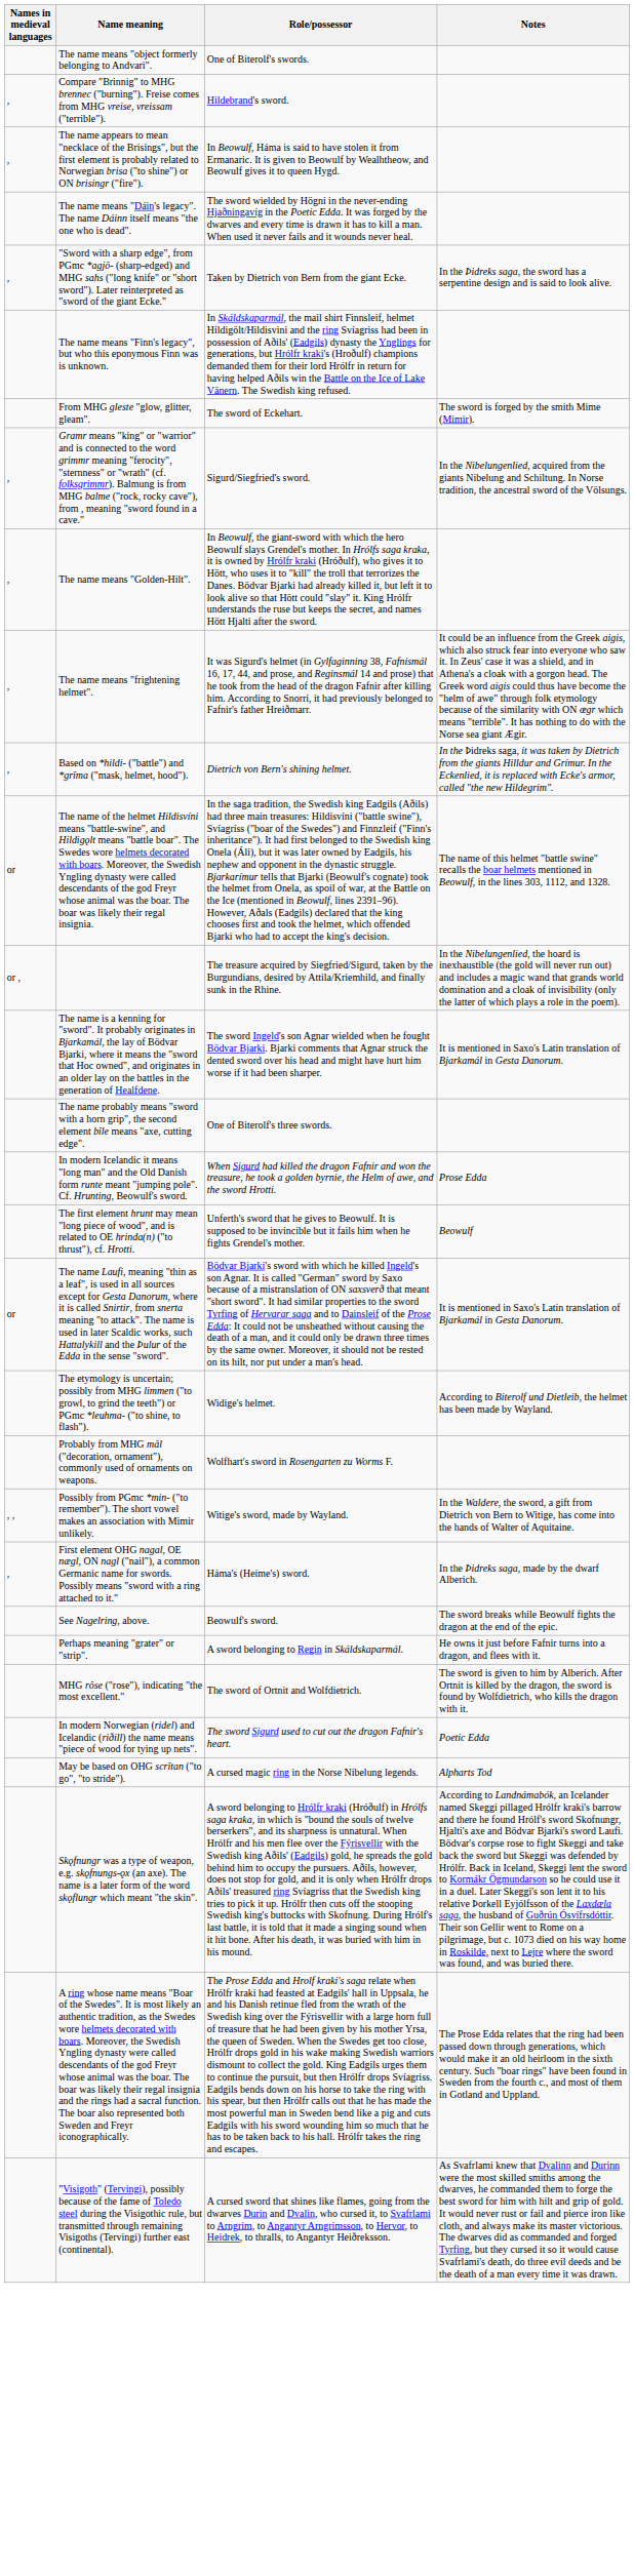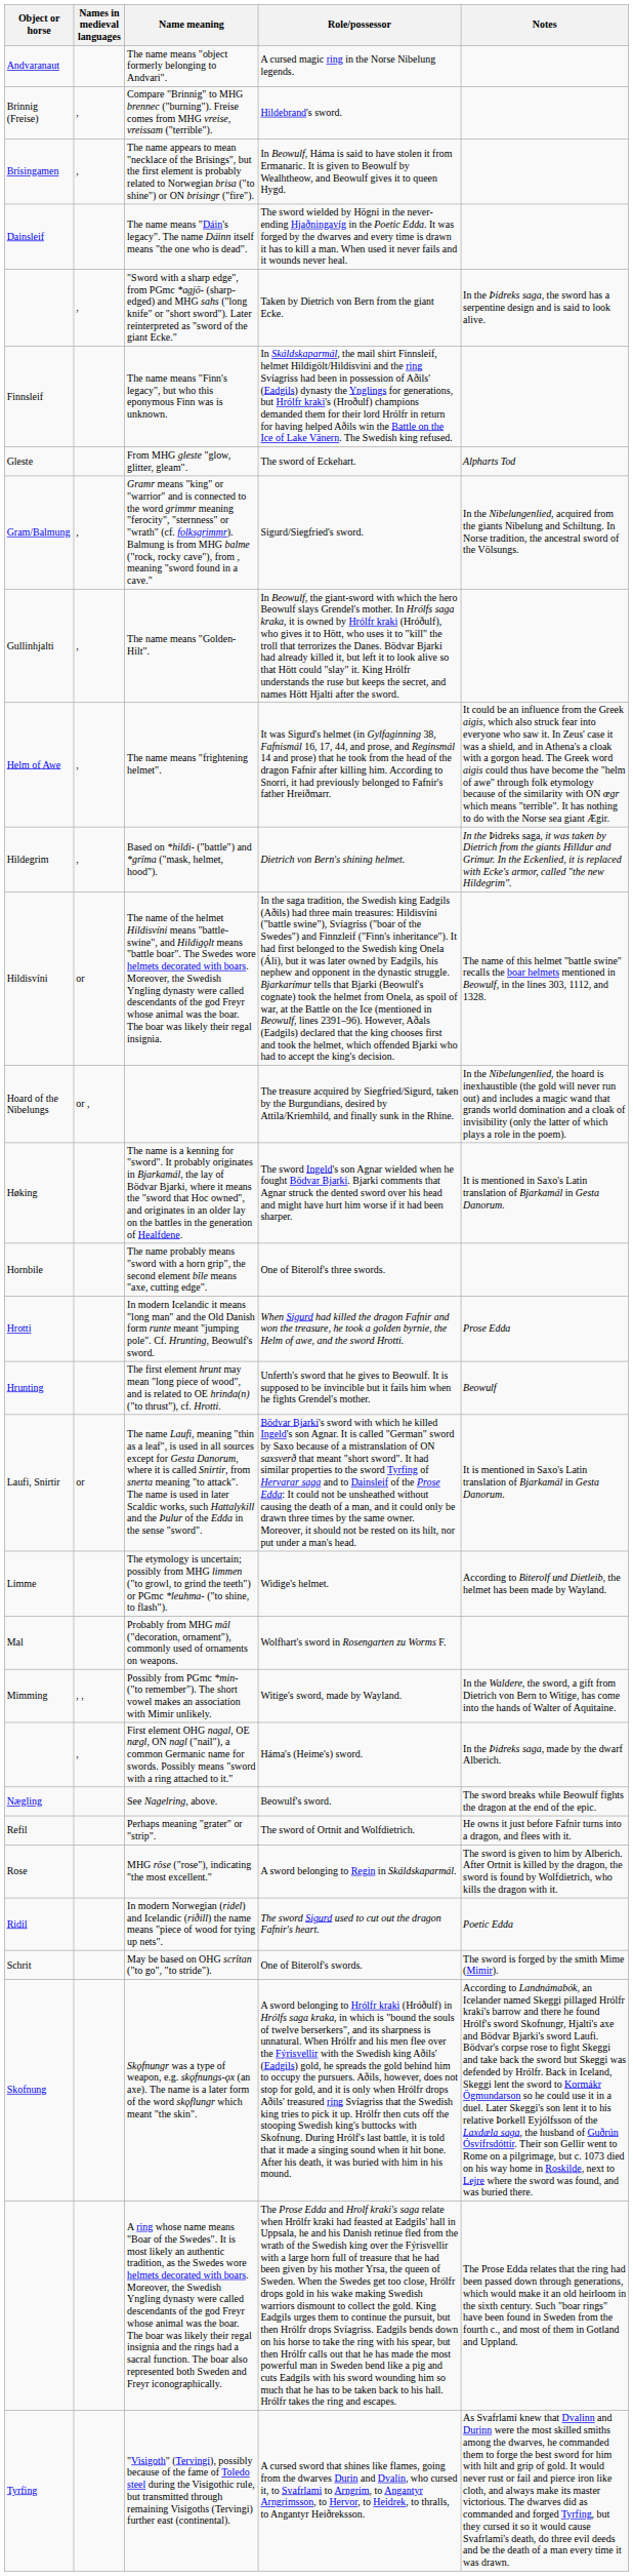+ column: Object or horse | Andvaranaut | Brinnig (Freise) | Brísingamen | Dainsleif | Finnsleif | Gleste | Gram/Balmung | Gullinhjalti | Helm of Awe | Hildegrim | Hildisvíni | Hoard of the Nibelungs | Høking | Hornbile | Hrotti | Hrunting | Laufi, Snirtir | Limme | Mal | Mimming | Nægling | Refil | Rose | Ridil | Schrit | Skofnung | Tyrfing
The name means "object formerly belonging to Andvari". | Role/possessor: One of Biterolf's swords. -> A cursed magic ring in the Norse Nibelung legends.
From MHG gleste "glow, glitter, gleam". | Notes: The sword is forged by the smith Mime (Mimir). -> Alpharts Tod
Perhaps meaning "grater" or "strip". | Role/possessor: A sword belonging to Regin in Skáldskaparmál. -> The sword of Ortnit and Wolfdietrich.
MHG rôse ("rose"), indicating "the most excellent." | Role/possessor: The sword of Ortnit and Wolfdietrich. -> A sword belonging to Regin in Skáldskaparmál.
May be based on OHG scrîtan ("to go", "to stride"). | Role/possessor: A cursed magic ring in the Norse Nibelung legends. -> One of Biterolf's swords.
May be based on OHG scrîtan ("to go", "to stride"). | Notes: Alpharts Tod -> The sword is forged by the smith Mime (Mimir).
